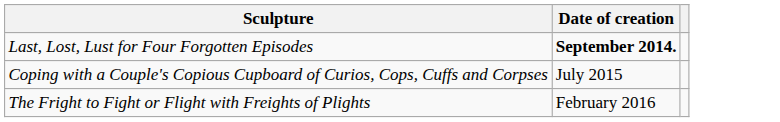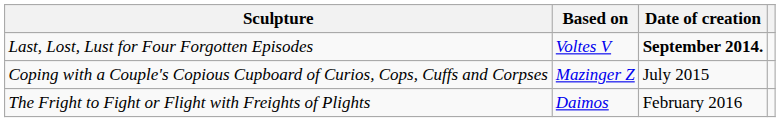+ column: Based on | Voltes V | Mazinger Z | Daimos
